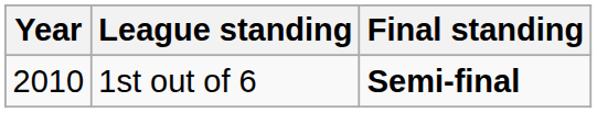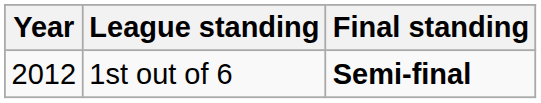1st out of 6 | Year: 2010 -> 2012
